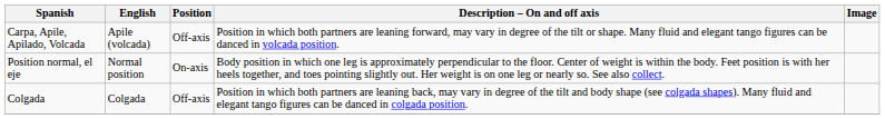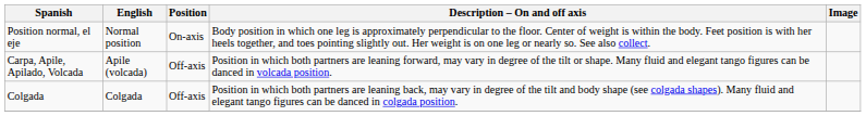rows swapped: Position normal, el eje <-> Carpa, Apile, Apilado, Volcada
